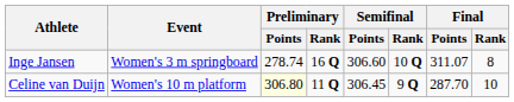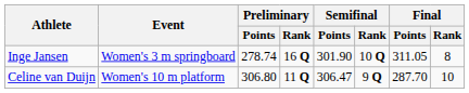Inge Jansen | Semifinal / Points: 306.60 -> 301.90
Inge Jansen | Final / Points: 311.07 -> 311.05
Celine van Duijn | Preliminary / Points: lightyellow background -> no background
Celine van Duijn | Semifinal / Points: 306.45 -> 306.47
